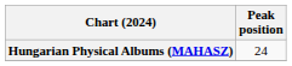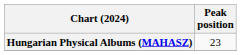Hungarian Physical Albums (MAHASZ) | Peak position: 24 -> 23
